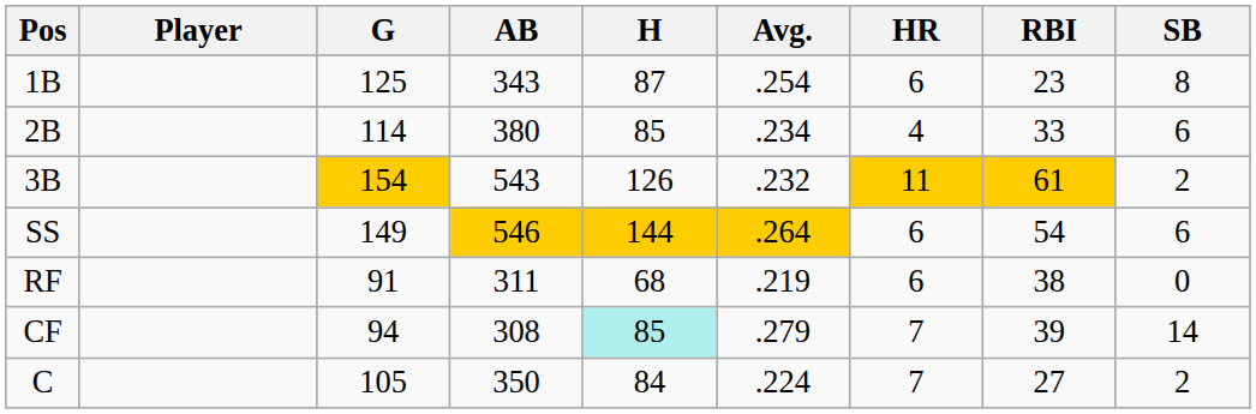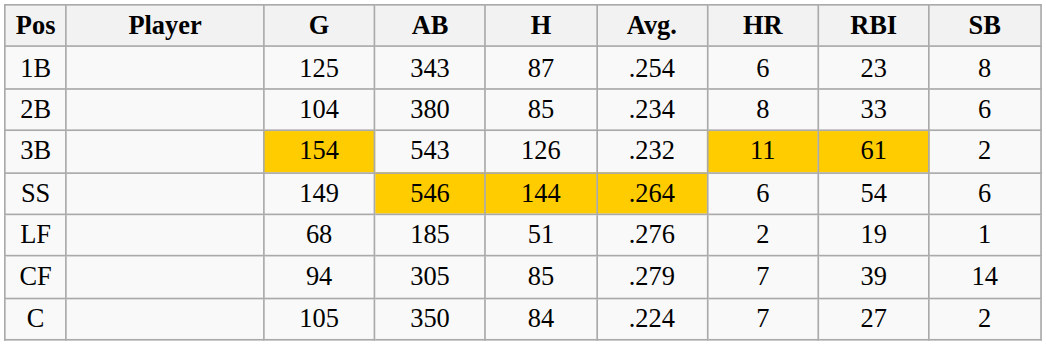2B | G: 114 -> 104
2B | HR: 4 -> 8
+ row: LF | 68 | 185 | 51 | .276 | 2 | 19 | 1
- row: RF | 91 | 311 | 68 | .219 | 6 | 38 | 0
CF | AB: 308 -> 305
CF | H: paleturquoise background -> no background
